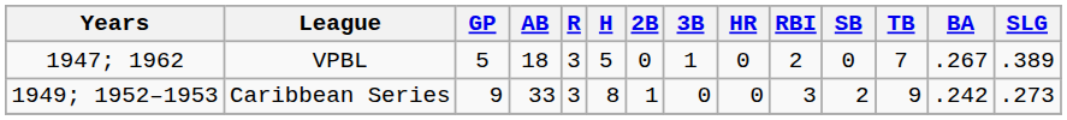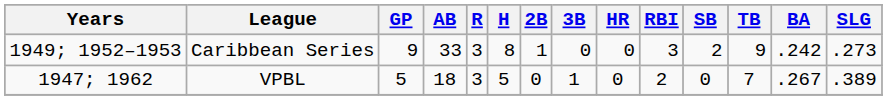rows swapped: VPBL <-> Caribbean Series
